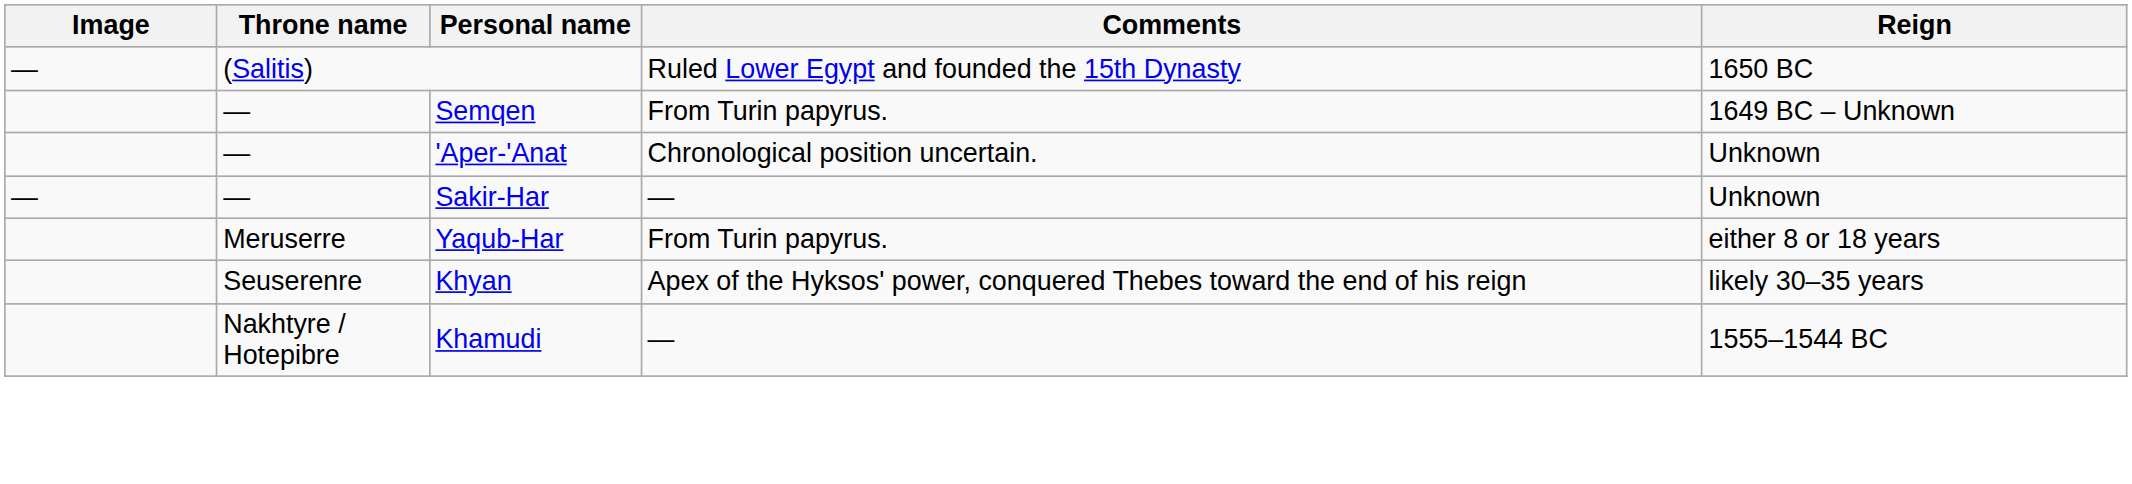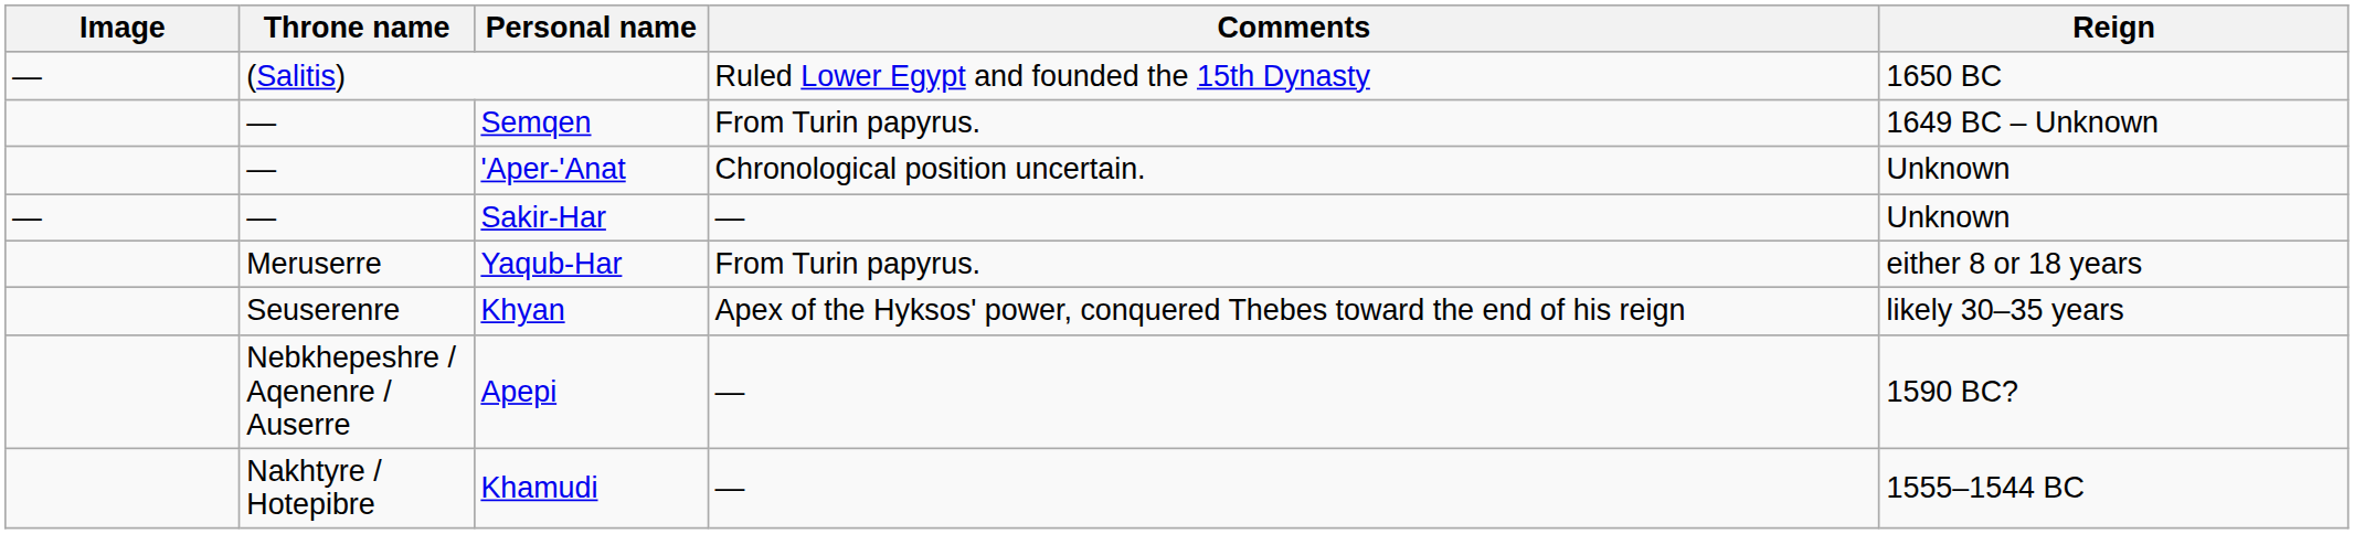+ row: Nebkhepeshre / Aqenenre / Auserre | Apepi | — | 1590 BC?
